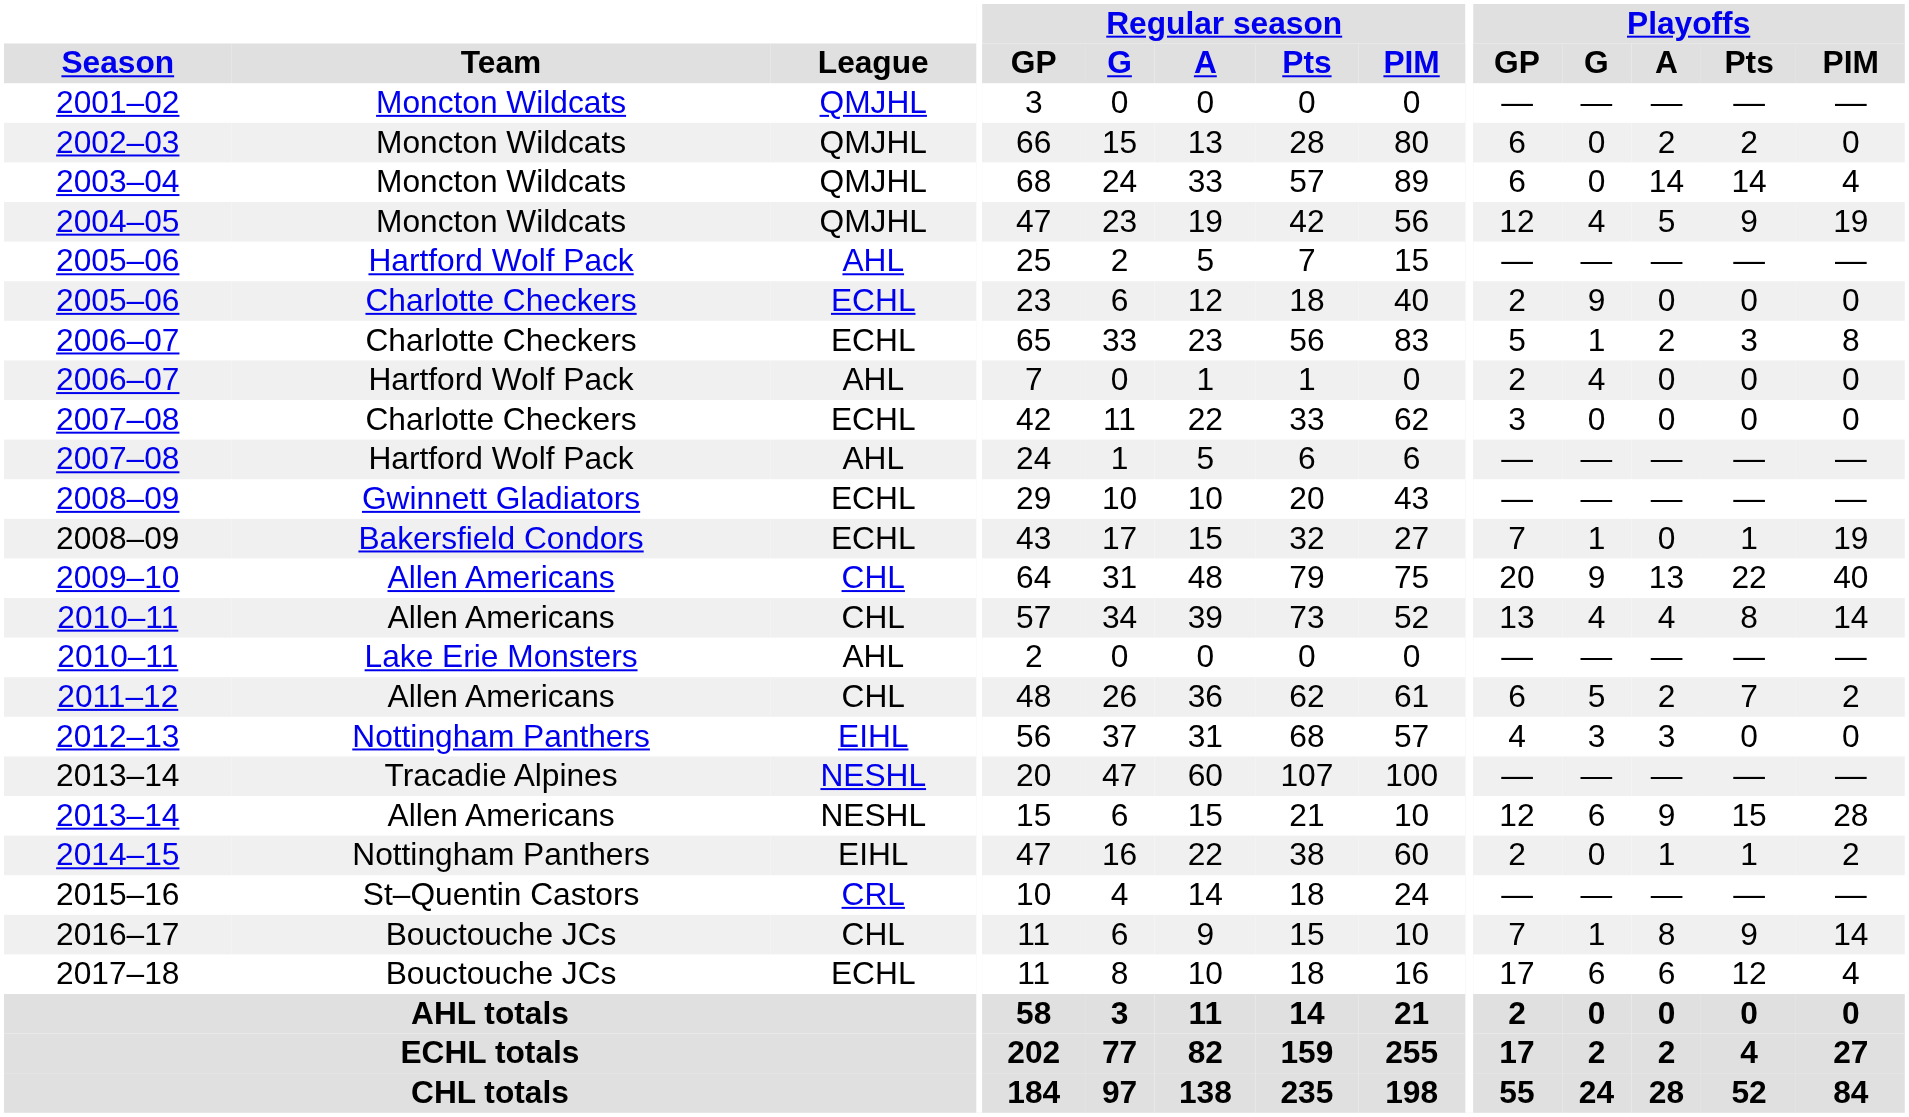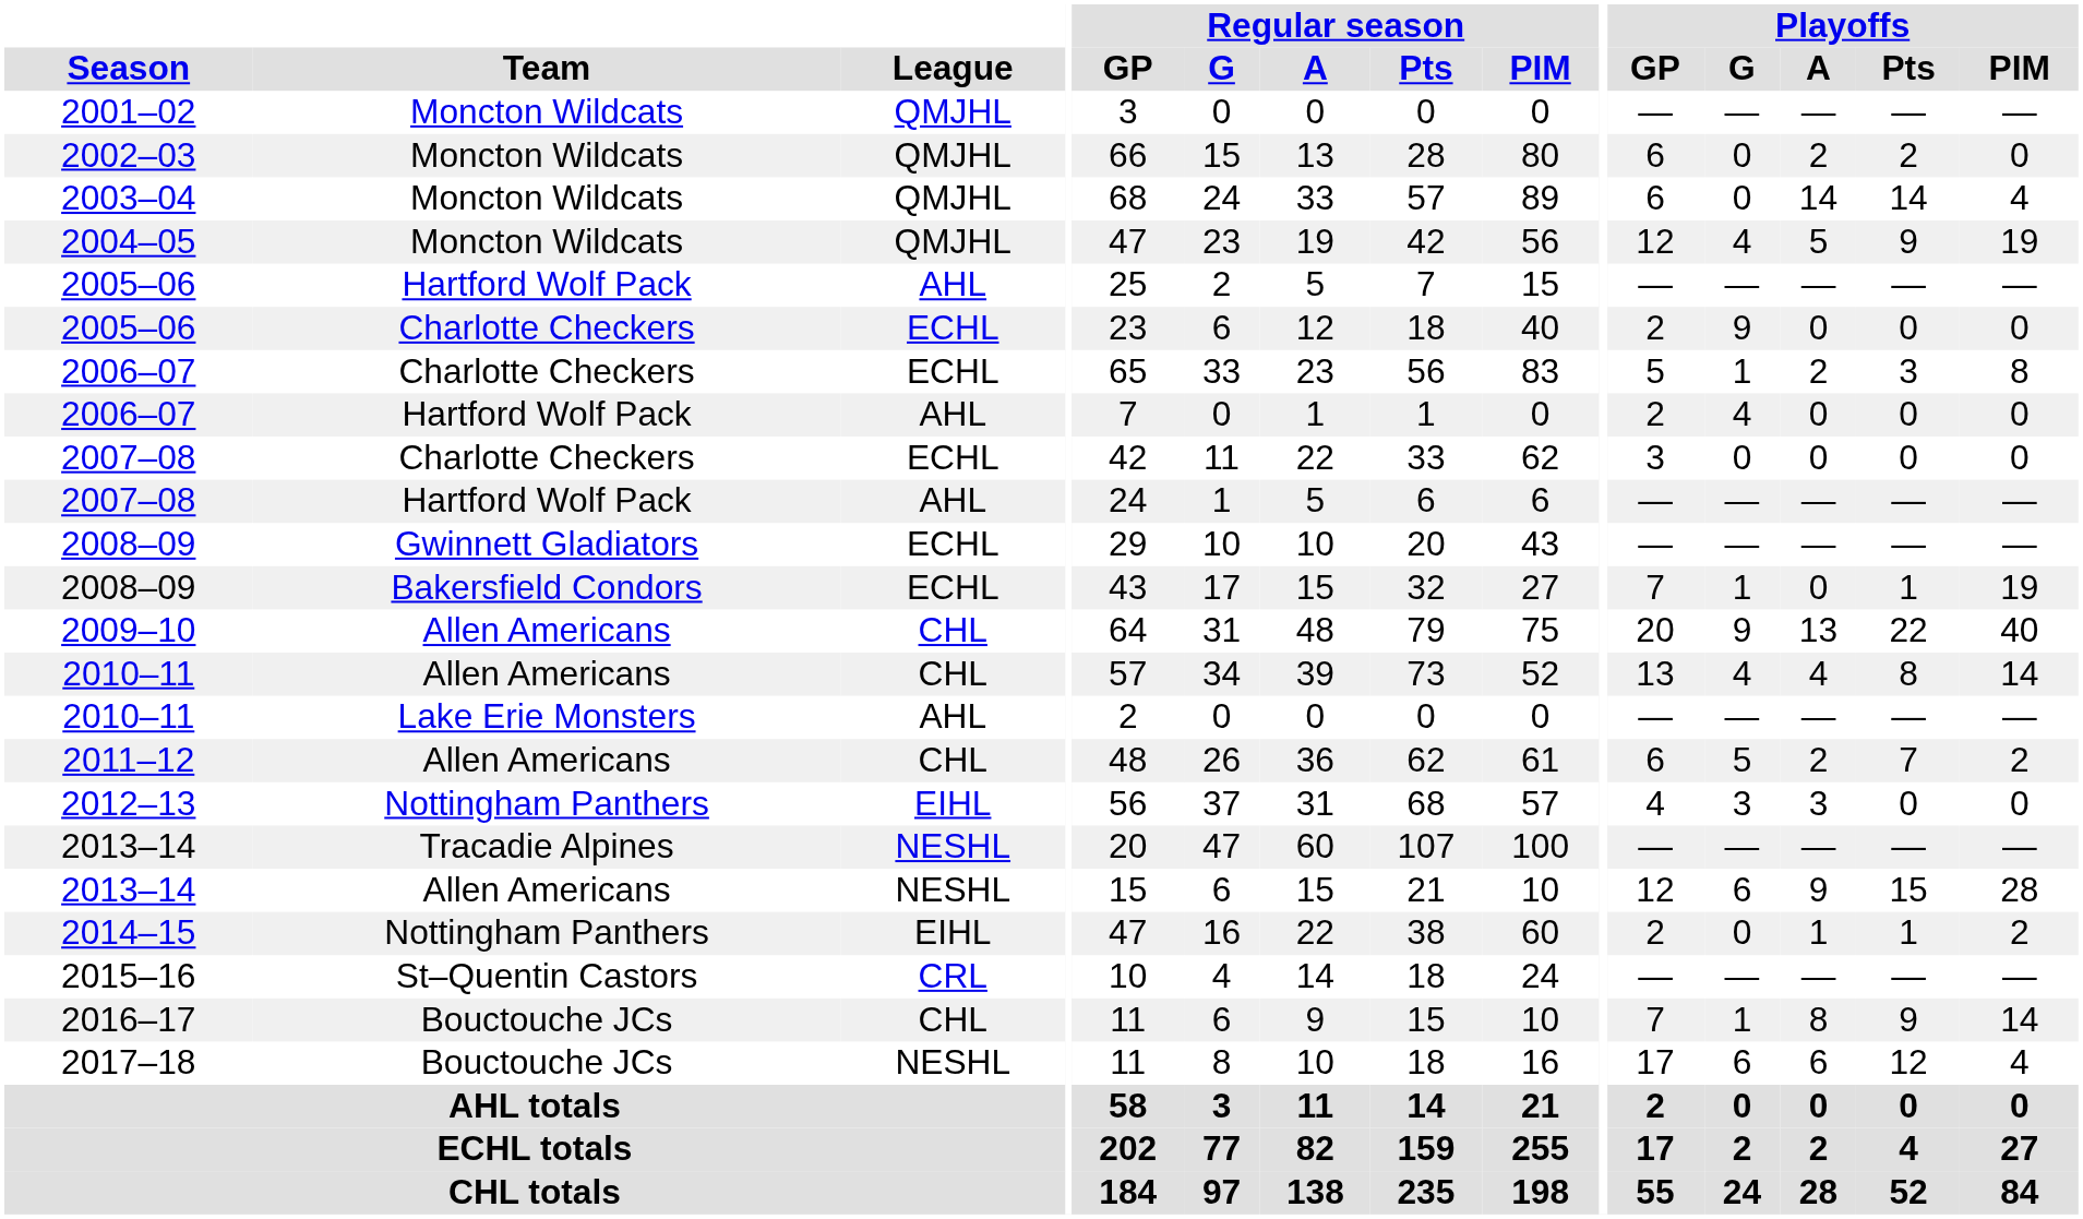2017–18 | League: ECHL -> NESHL
